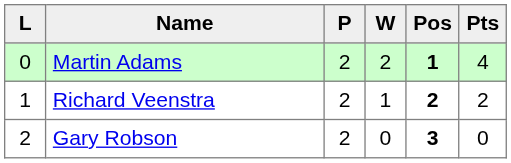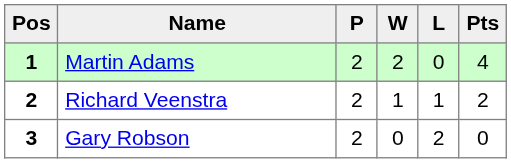columns swapped: Pos <-> L
